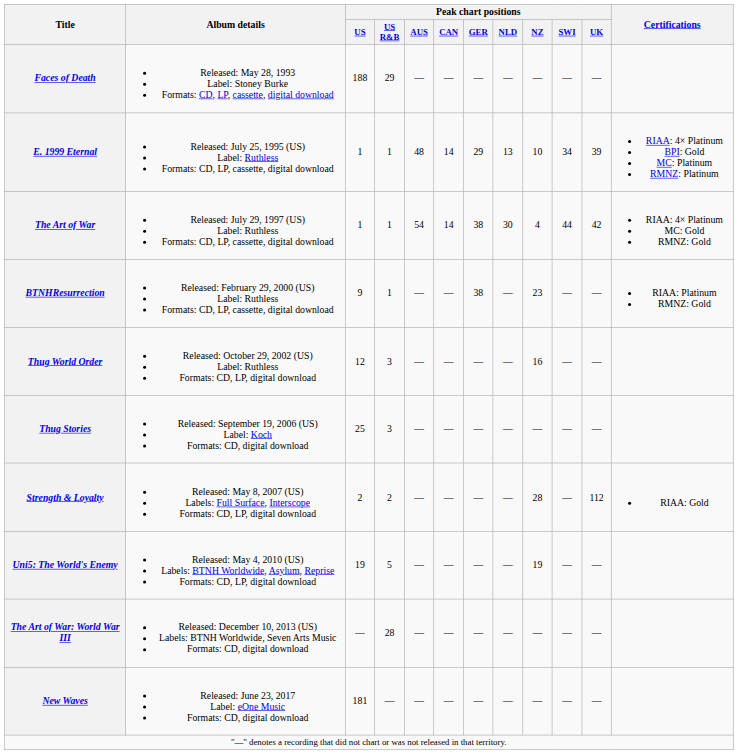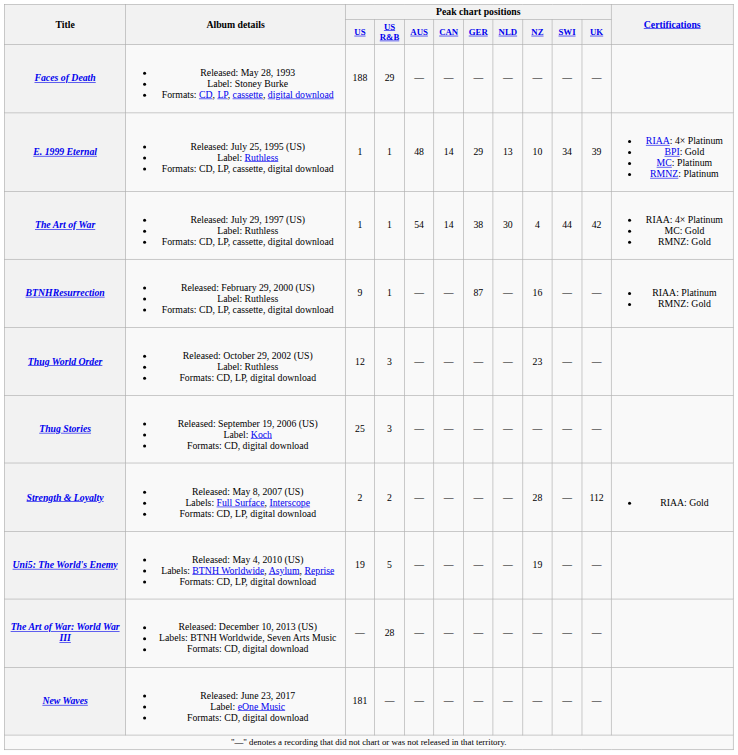BTNHResurrection | Peak chart positions / GER: 38 -> 87
BTNHResurrection | Peak chart positions / NZ: 23 -> 16
Thug World Order | Peak chart positions / NZ: 16 -> 23
